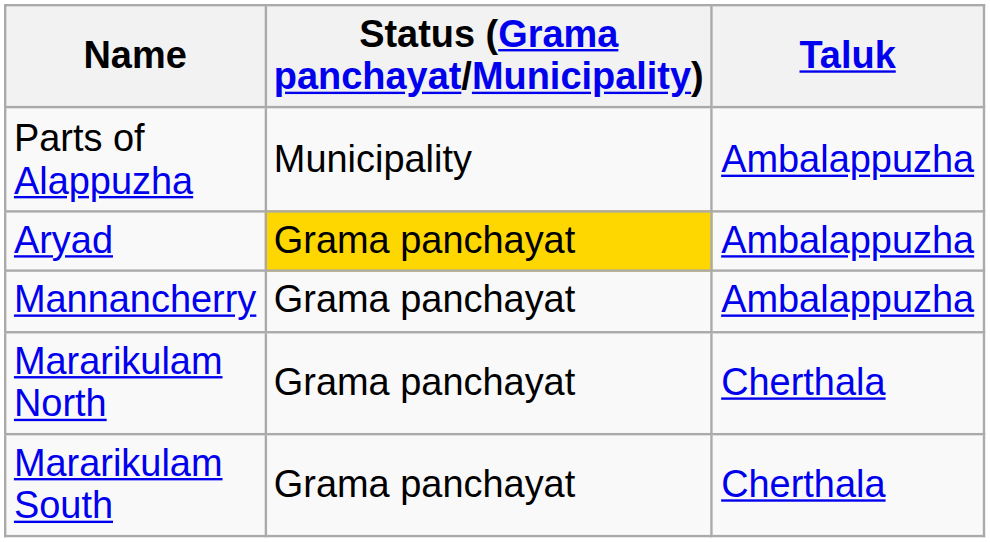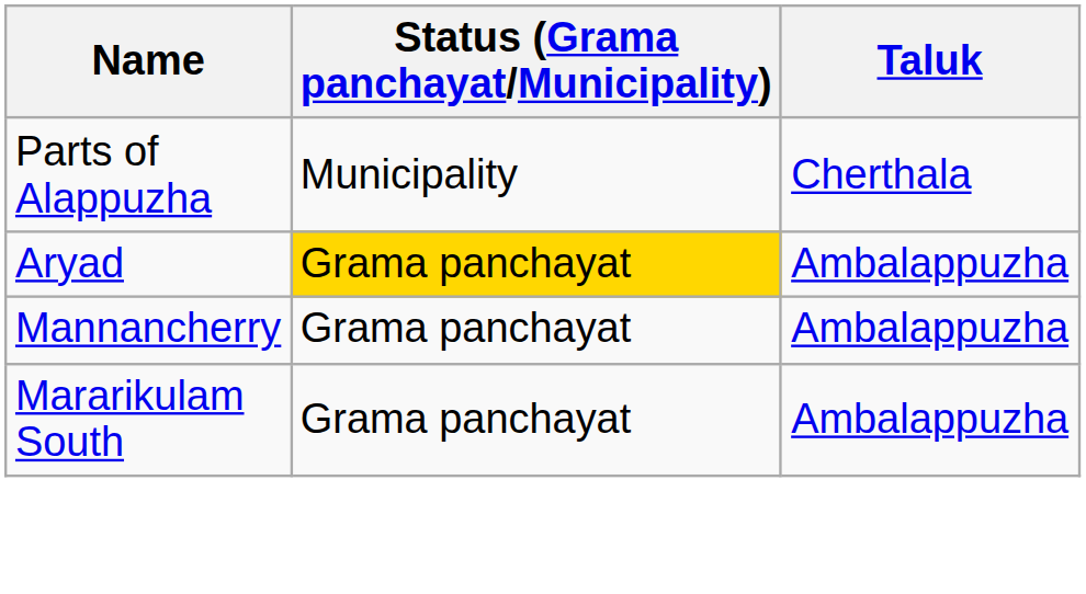Parts of Alappuzha | Taluk: Ambalappuzha -> Cherthala
- row: Mararikulam North | Grama panchayat | Cherthala
Mararikulam South | Taluk: Cherthala -> Ambalappuzha
